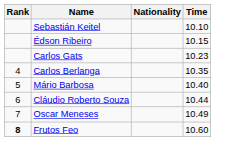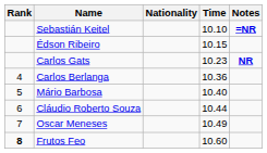+ column: Notes | =NR | NR
Carlos Berlanga | Time: 10.35 -> 10.36
